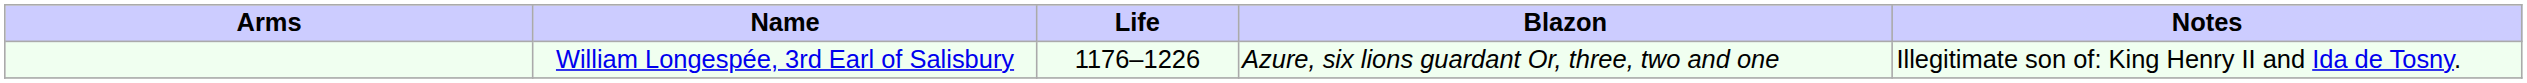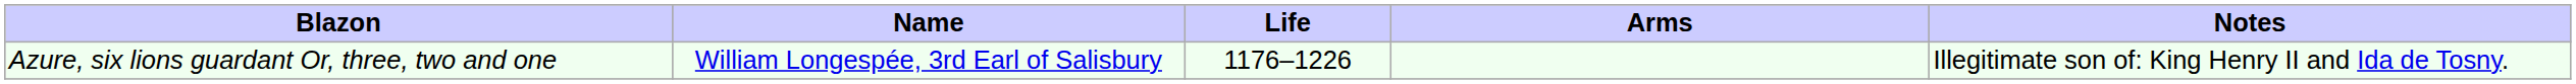columns swapped: Arms <-> Blazon
